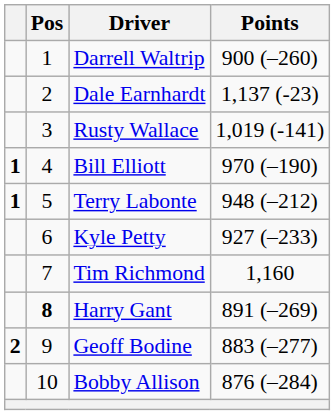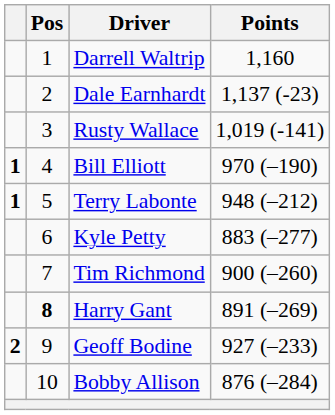Darrell Waltrip | Points: 900 (–260) -> 1,160
Kyle Petty | Points: 927 (–233) -> 883 (–277)
Tim Richmond | Points: 1,160 -> 900 (–260)
Geoff Bodine | Points: 883 (–277) -> 927 (–233)
